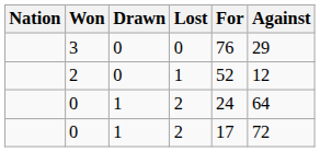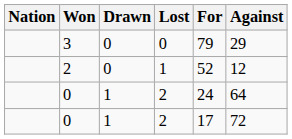3 | For: 76 -> 79
